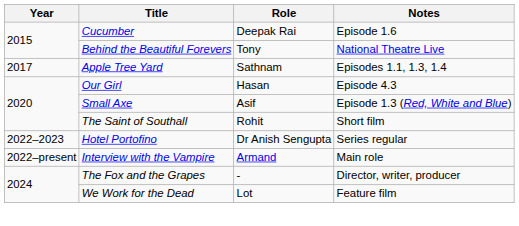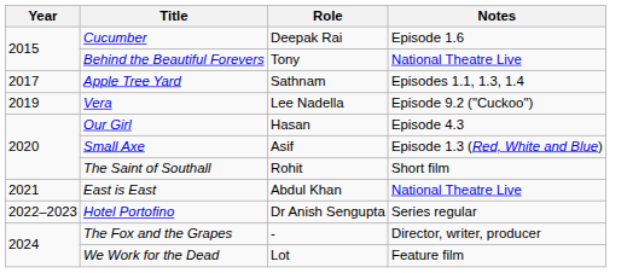+ row: 2019 | Vera | Lee Nadella | Episode 9.2 ("Cuckoo")
+ row: 2021 | East is East | Abdul Khan | National Theatre Live
- row: 2022–present | Interview with the Vampire | Armand | Main role
